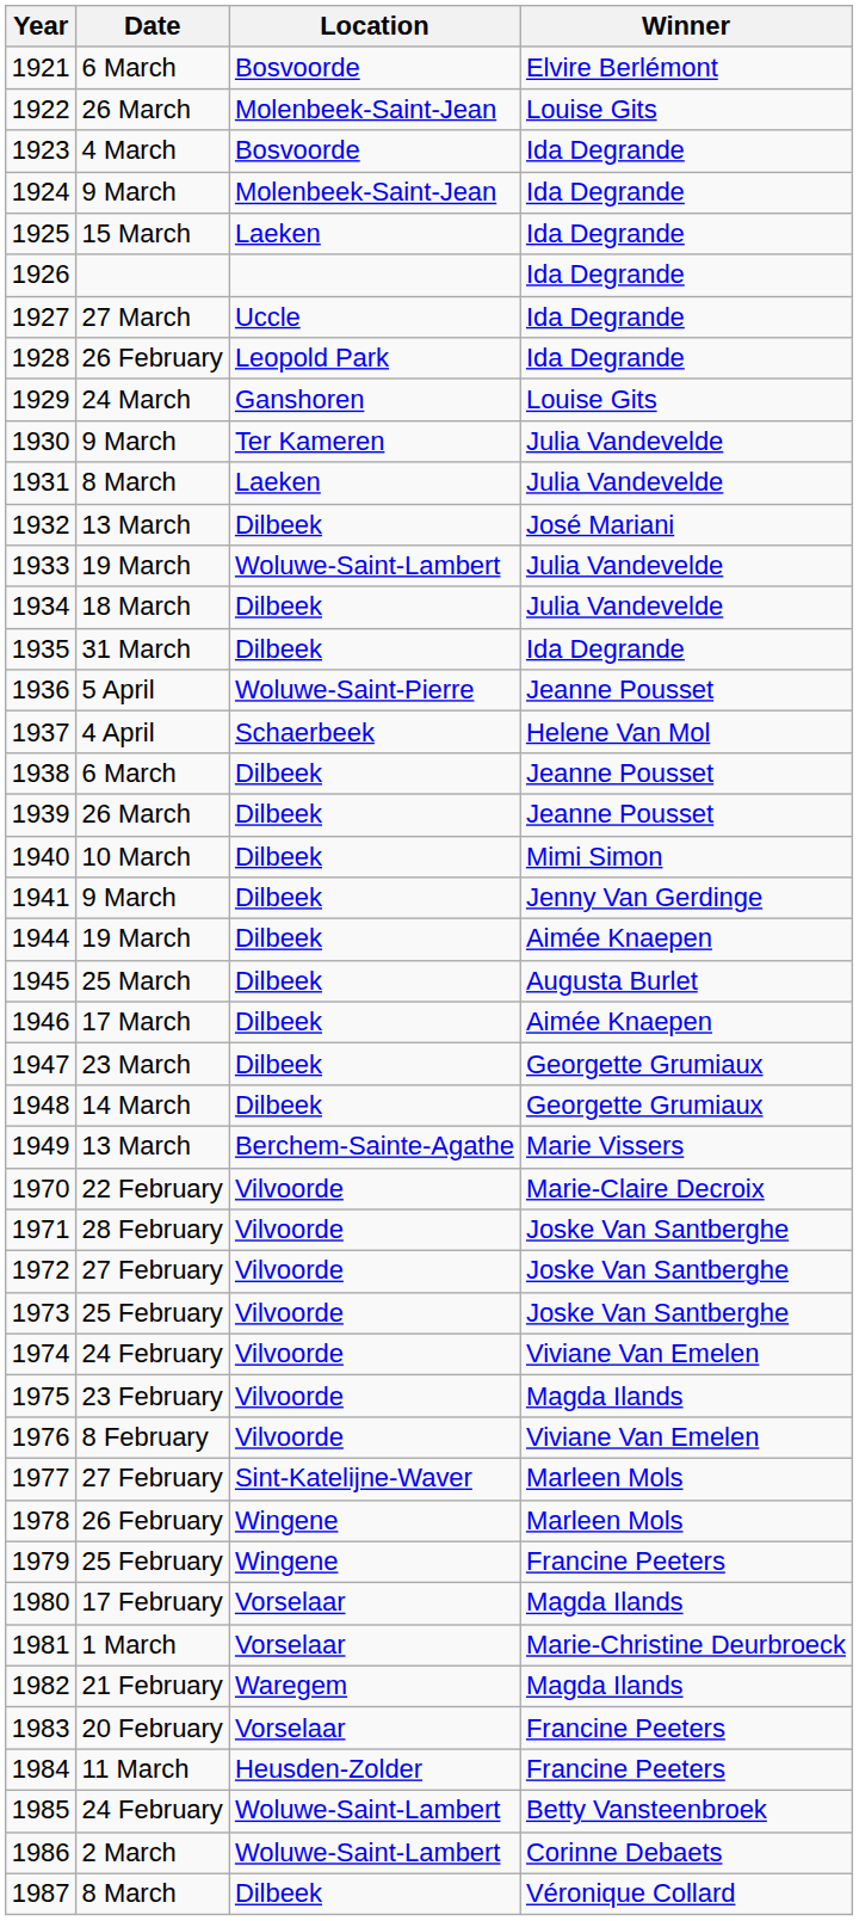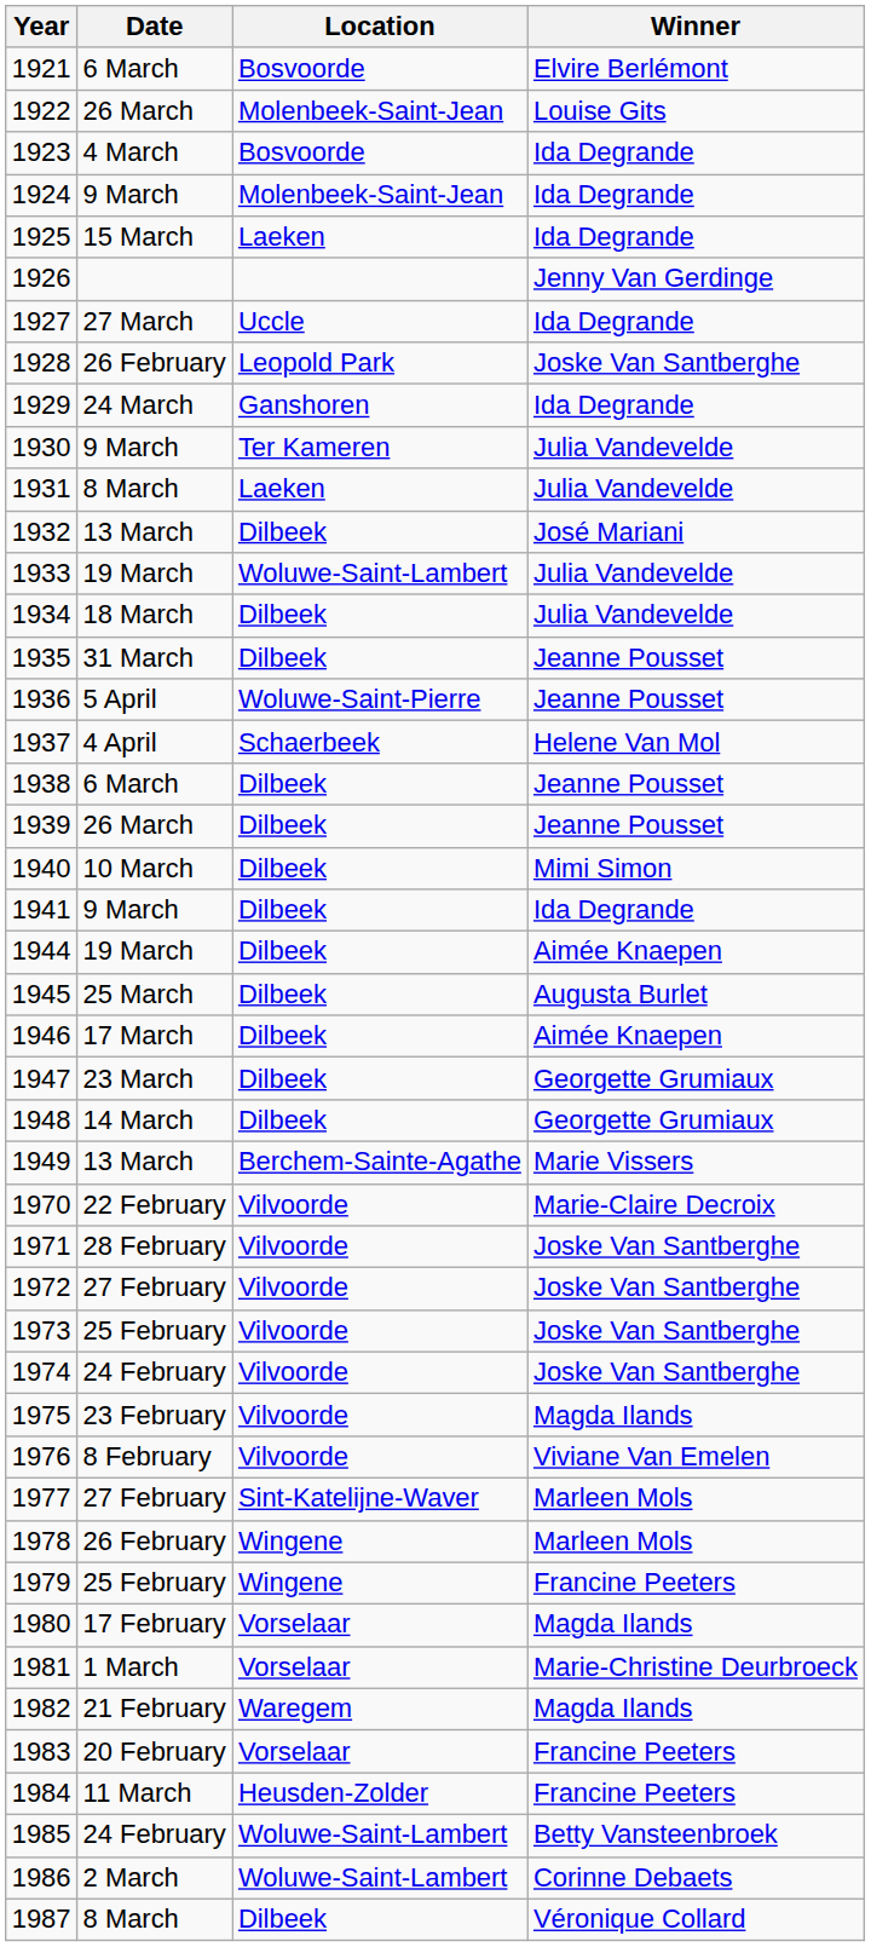1926 | Winner: Ida Degrande -> Jenny Van Gerdinge
1928 | Winner: Ida Degrande -> Joske Van Santberghe
1929 | Winner: Louise Gits -> Ida Degrande
1935 | Winner: Ida Degrande -> Jeanne Pousset
1941 | Winner: Jenny Van Gerdinge -> Ida Degrande
1974 | Winner: Viviane Van Emelen -> Joske Van Santberghe
